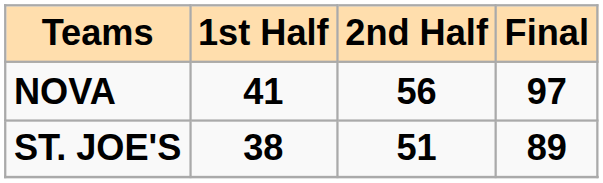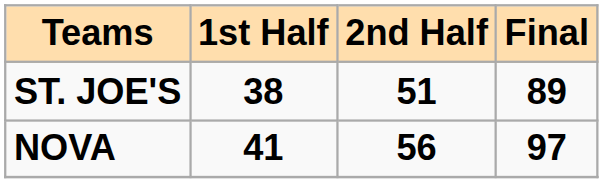rows swapped: NOVA <-> ST. JOE'S
